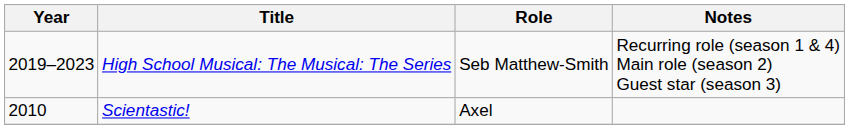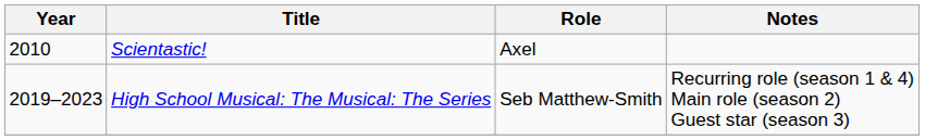rows swapped: Scientastic! <-> High School Musical: The Musical: The Series
